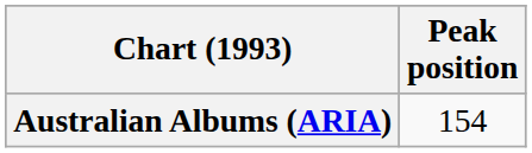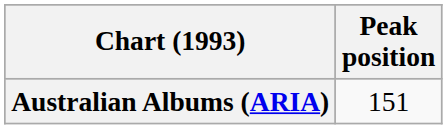Australian Albums (ARIA) | Peak position: 154 -> 151
